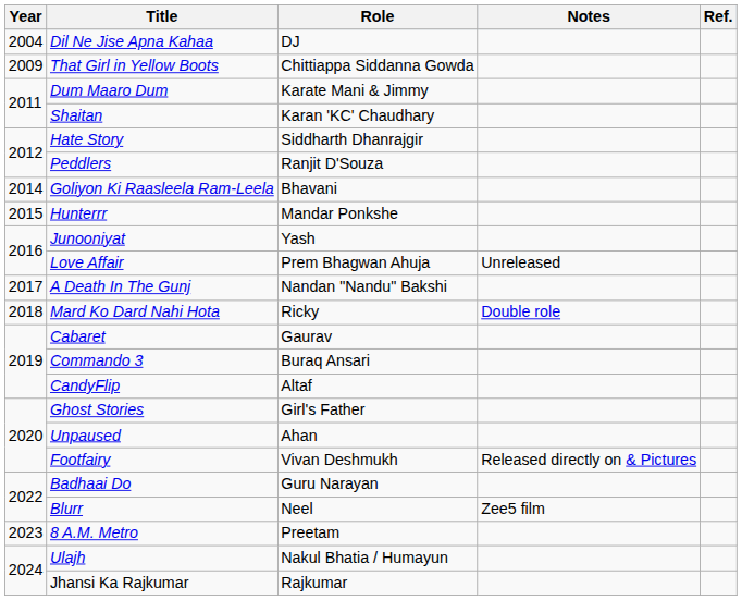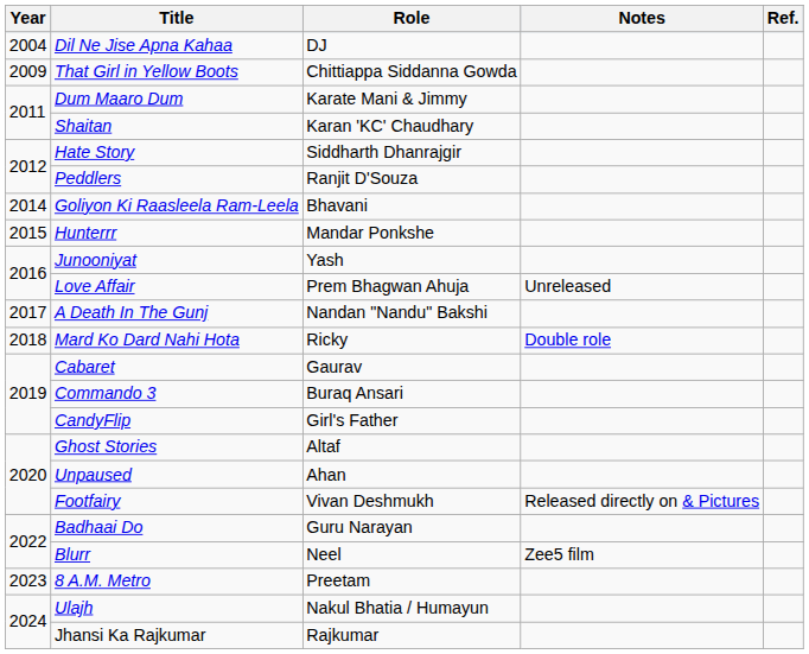CandyFlip | Role: Altaf -> Girl's Father
Ghost Stories | Role: Girl's Father -> Altaf
